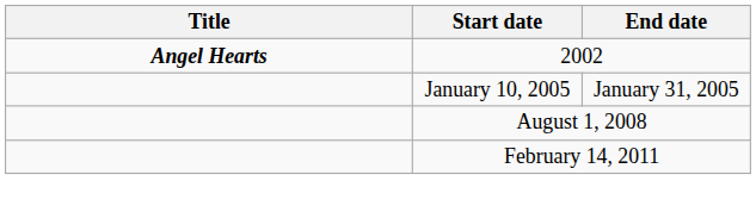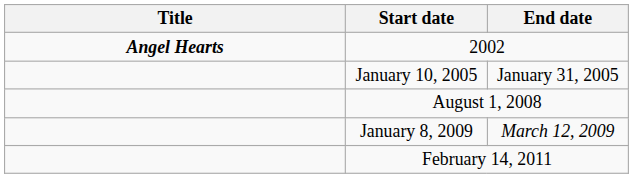+ row: January 8, 2009 | March 12, 2009
